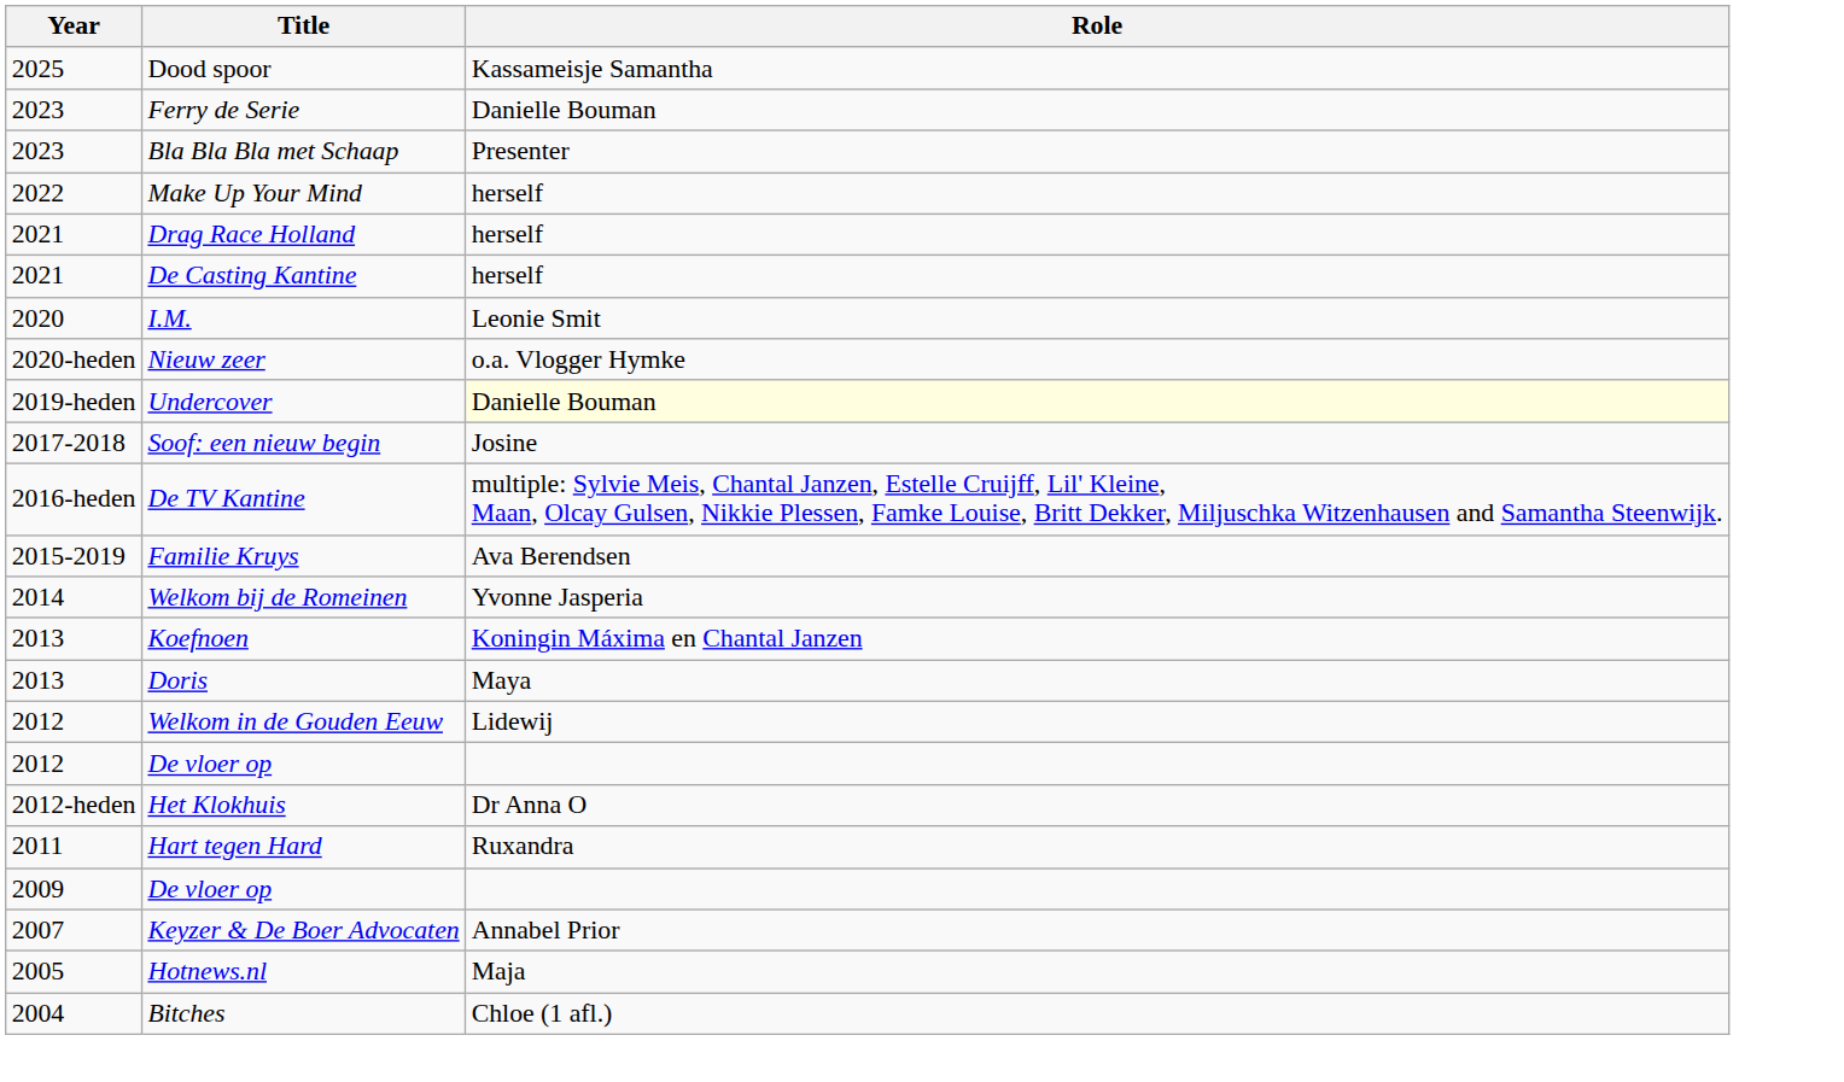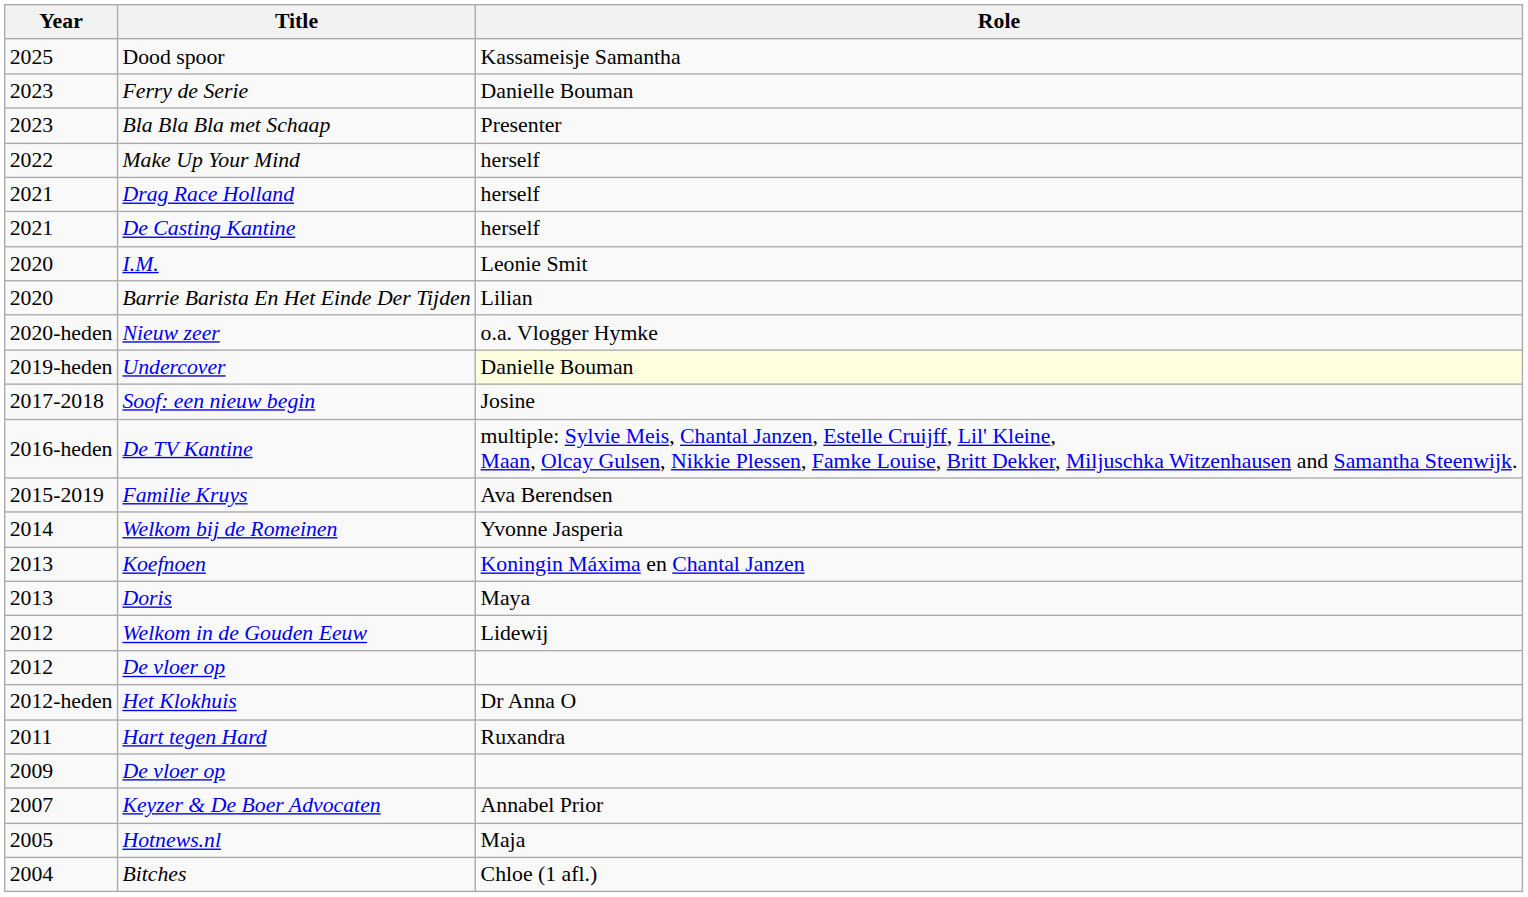+ row: 2020 | Barrie Barista En Het Einde Der Tijden | Lilian
